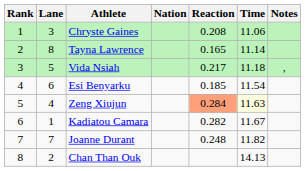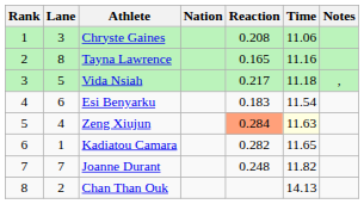Tayna Lawrence | Time: 11.14 -> 11.16
Esi Benyarku | Reaction: 0.185 -> 0.183
Kadiatou Camara | Time: 11.67 -> 11.65
